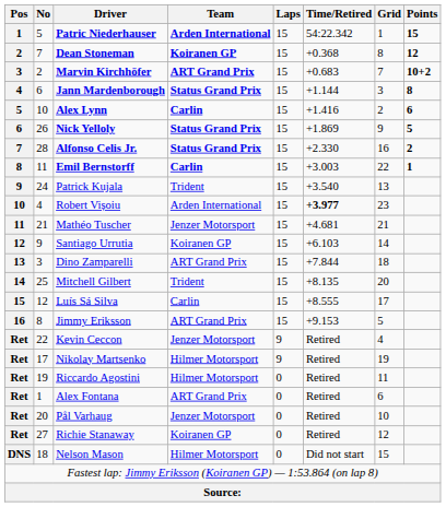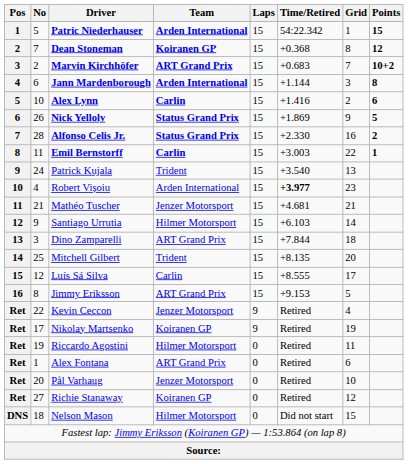Jann Mardenborough | Team: Status Grand Prix -> Arden International
Santiago Urrutia | Team: Koiranen GP -> Hilmer Motorsport
Nikolay Martsenko | Team: Hilmer Motorsport -> Koiranen GP
